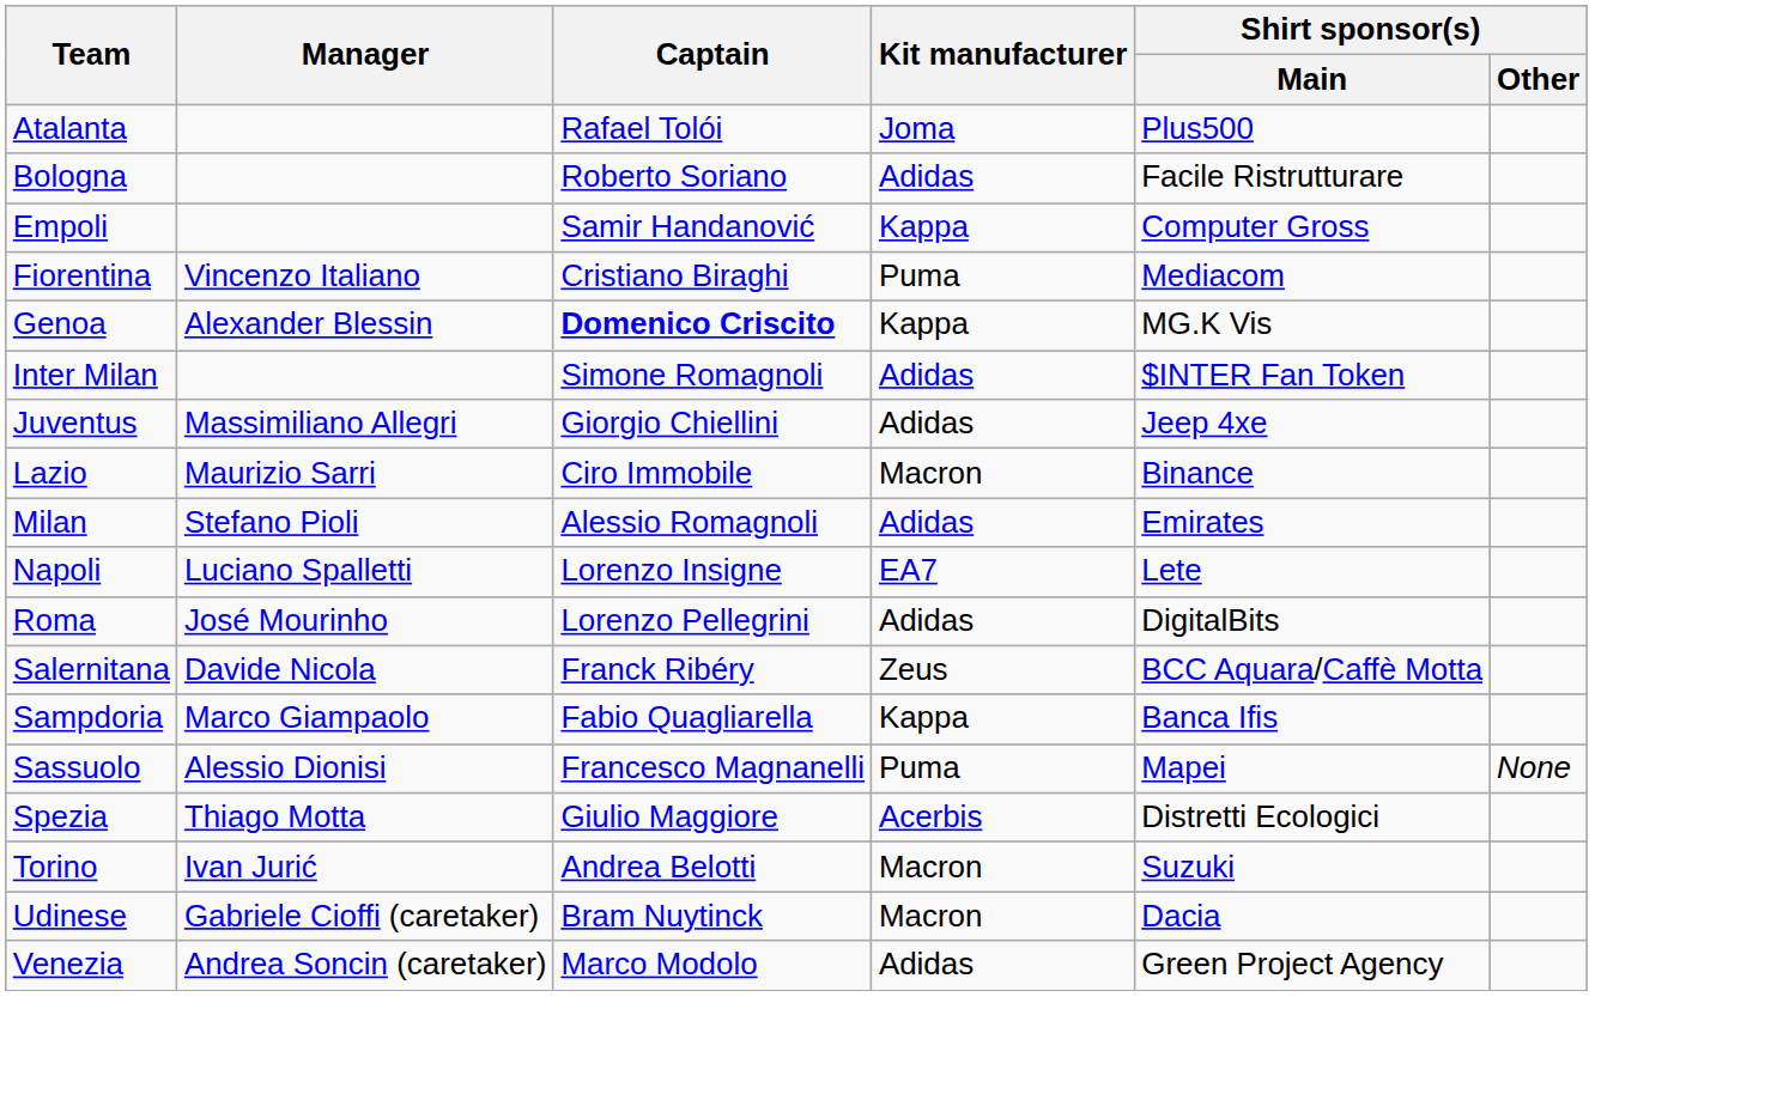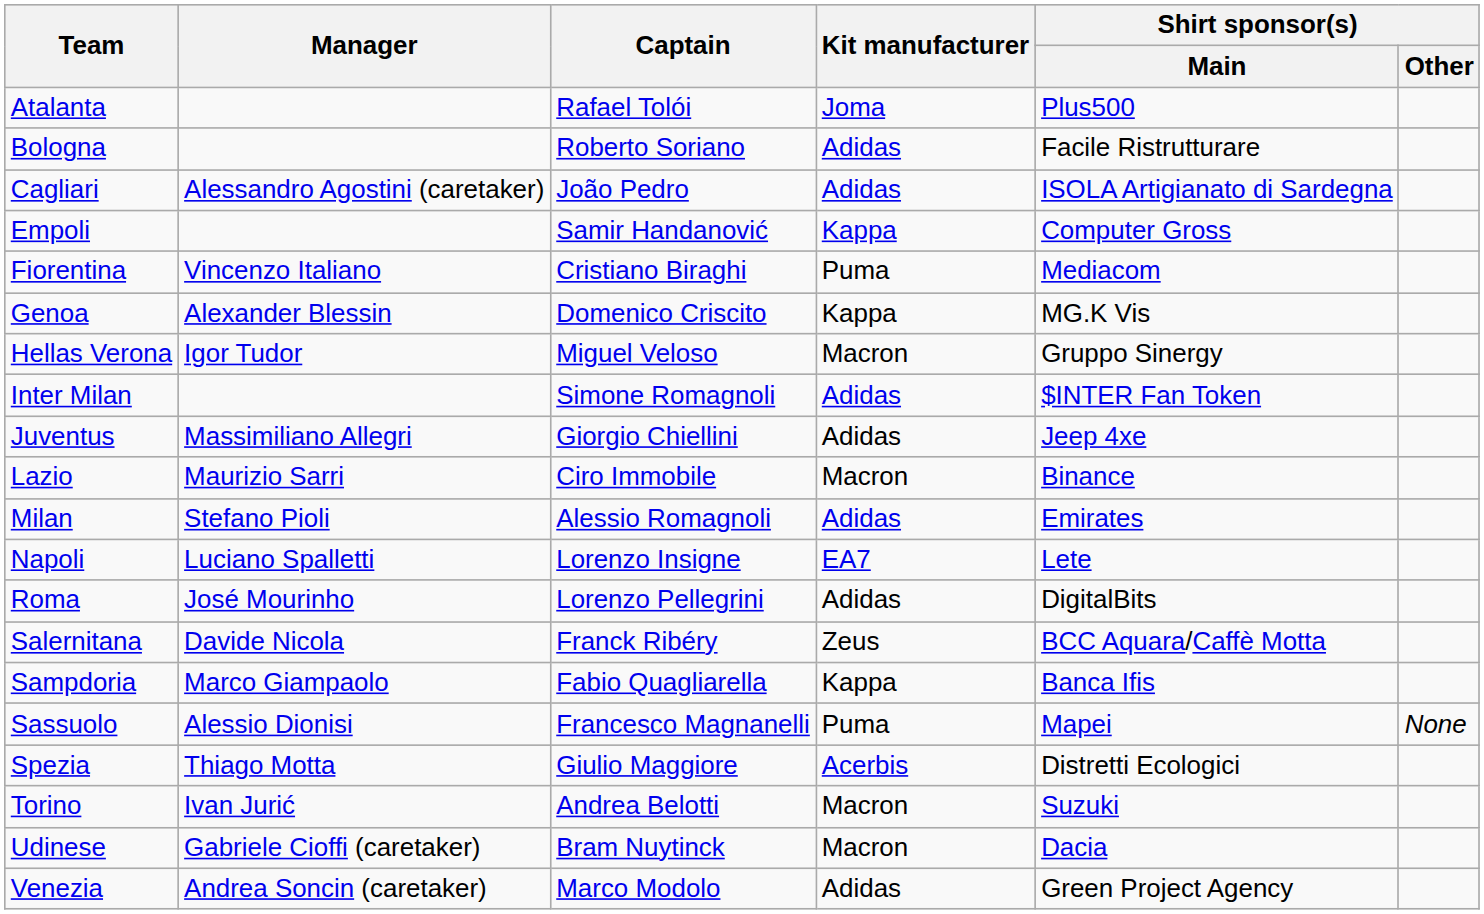+ row: Cagliari | Alessandro Agostini (caretaker) | João Pedro | Adidas | ISOLA Artigianato di Sardegna
Genoa | Captain: bold -> normal
+ row: Hellas Verona | Igor Tudor | Miguel Veloso | Macron | Gruppo Sinergy
